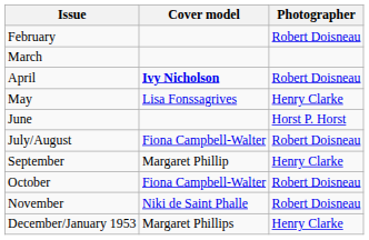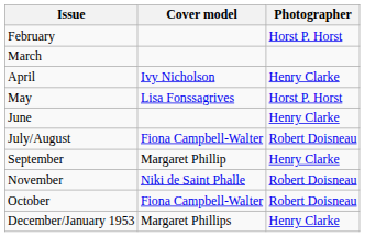February | Photographer: Robert Doisneau -> Horst P. Horst
April | Cover model: bold -> normal
April | Photographer: Robert Doisneau -> Henry Clarke
May | Photographer: Henry Clarke -> Horst P. Horst
June | Photographer: Horst P. Horst -> Henry Clarke
rows swapped: October <-> November
